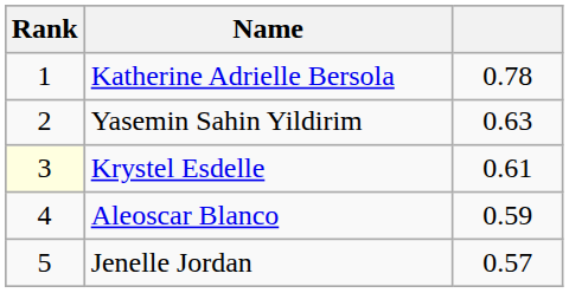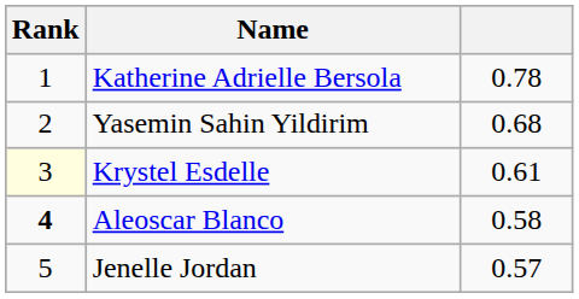Yasemin Sahin Yildirim | column 3: 0.63 -> 0.68
Aleoscar Blanco | Rank: normal -> bold
Aleoscar Blanco | column 3: 0.59 -> 0.58
